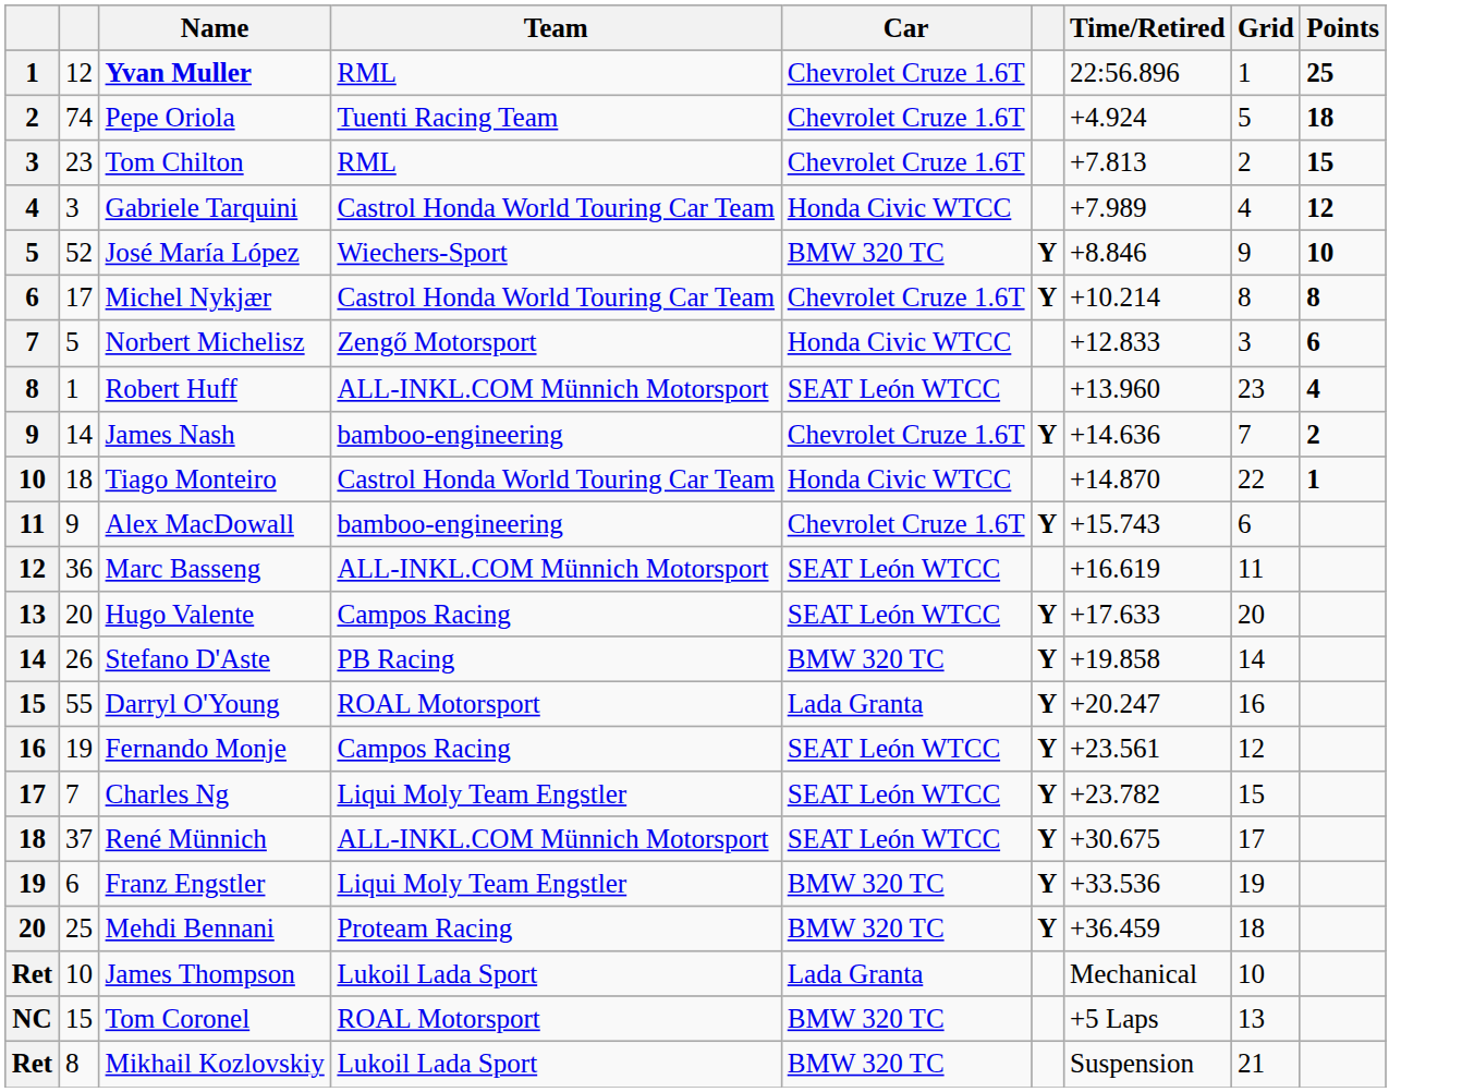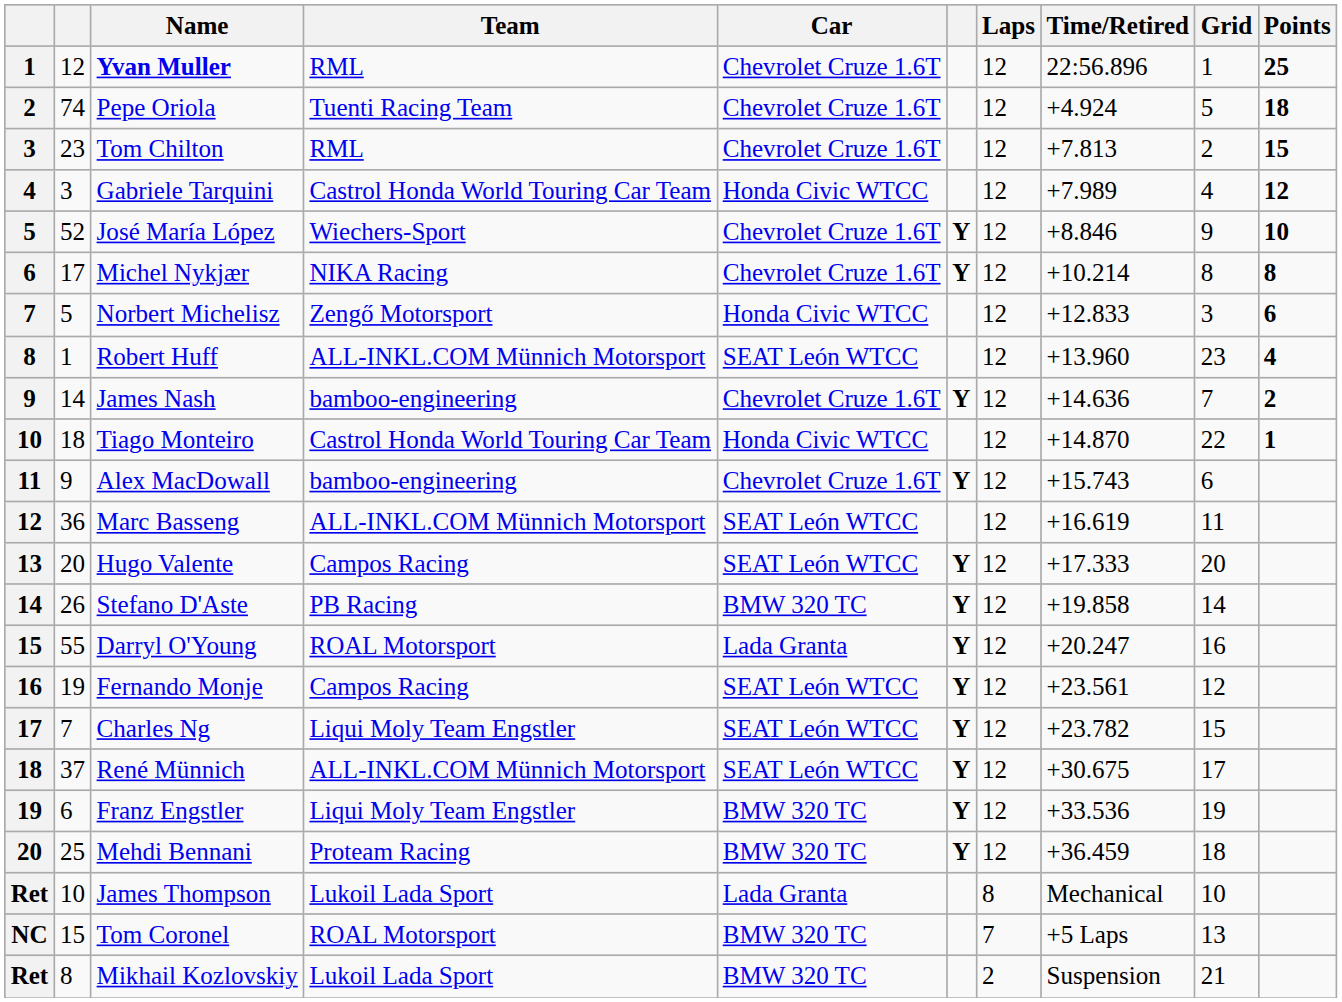+ column: Laps | 12 | 12 | 12 | 12 | 12 | 12 | 12 | 12 | 12 | 12 | 12 | 12 | 12 | 12 | 12 | 12 | 12 | 12 | 12 | 12 | 8 | 7 | 2
José María López | Car: BMW 320 TC -> Chevrolet Cruze 1.6T
Michel Nykjær | Team: Castrol Honda World Touring Car Team -> NIKA Racing
Hugo Valente | Time/Retired: +17.633 -> +17.333
